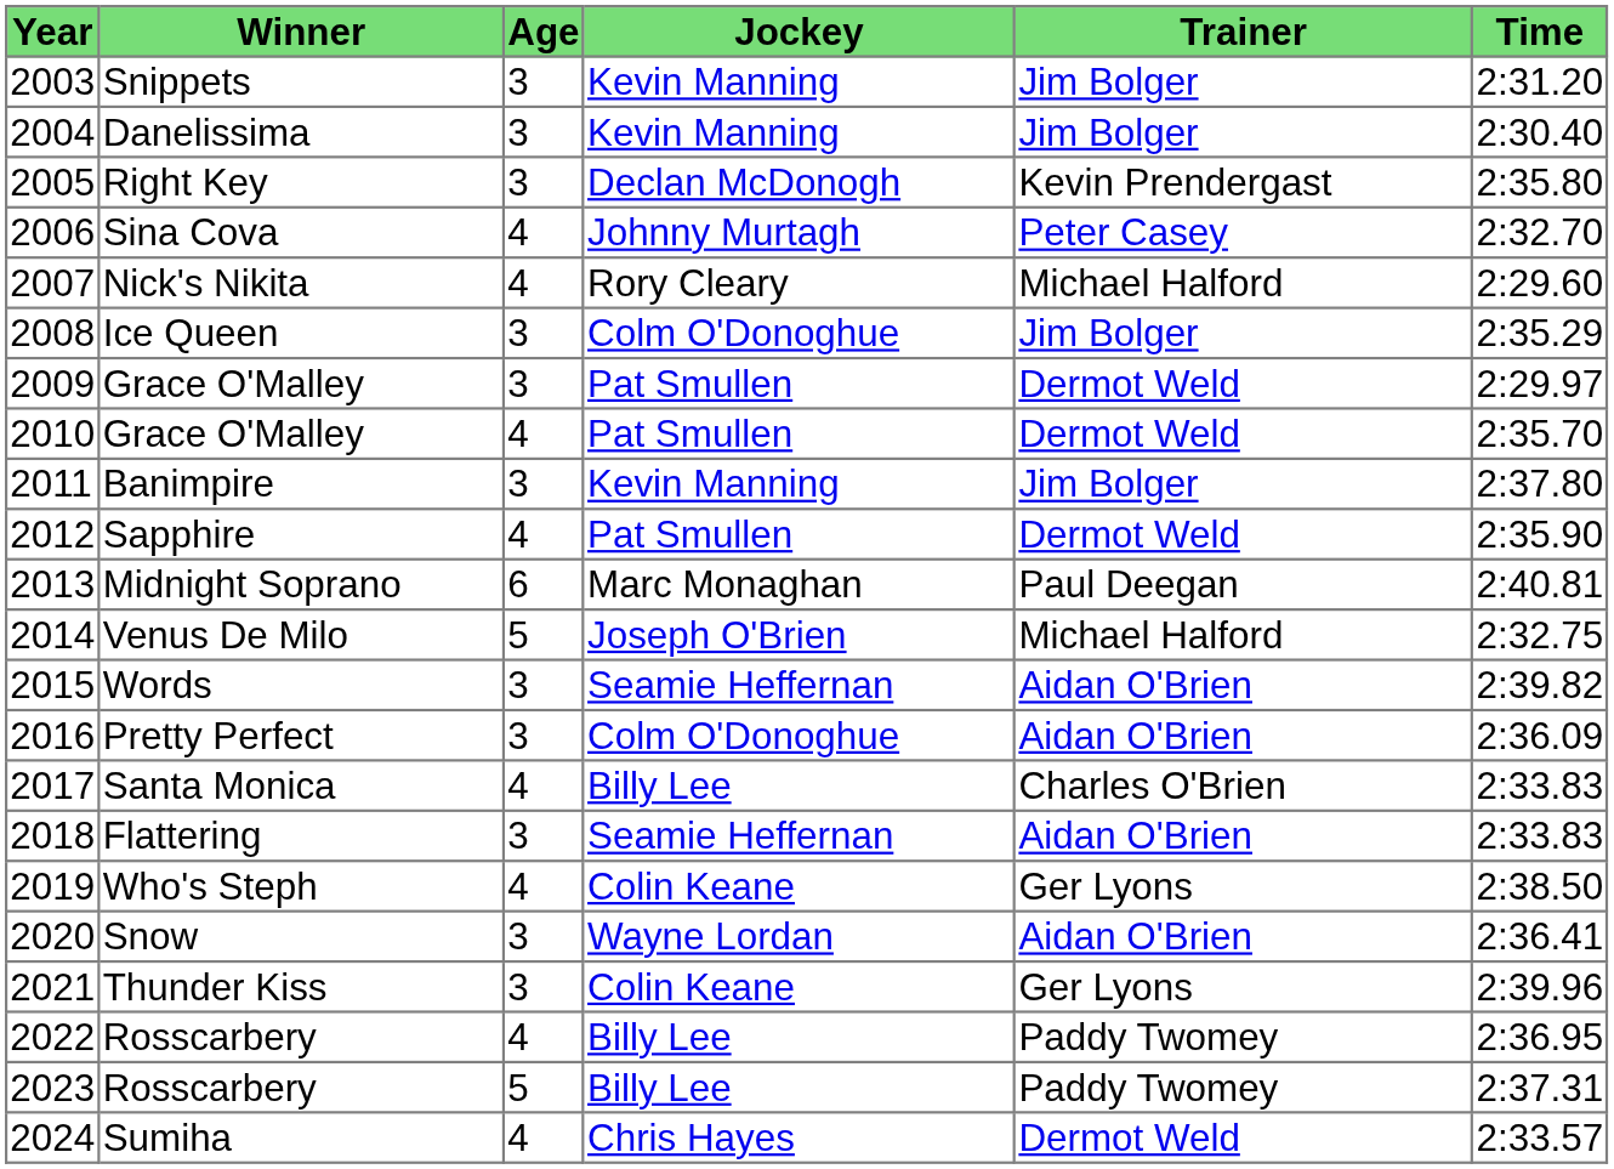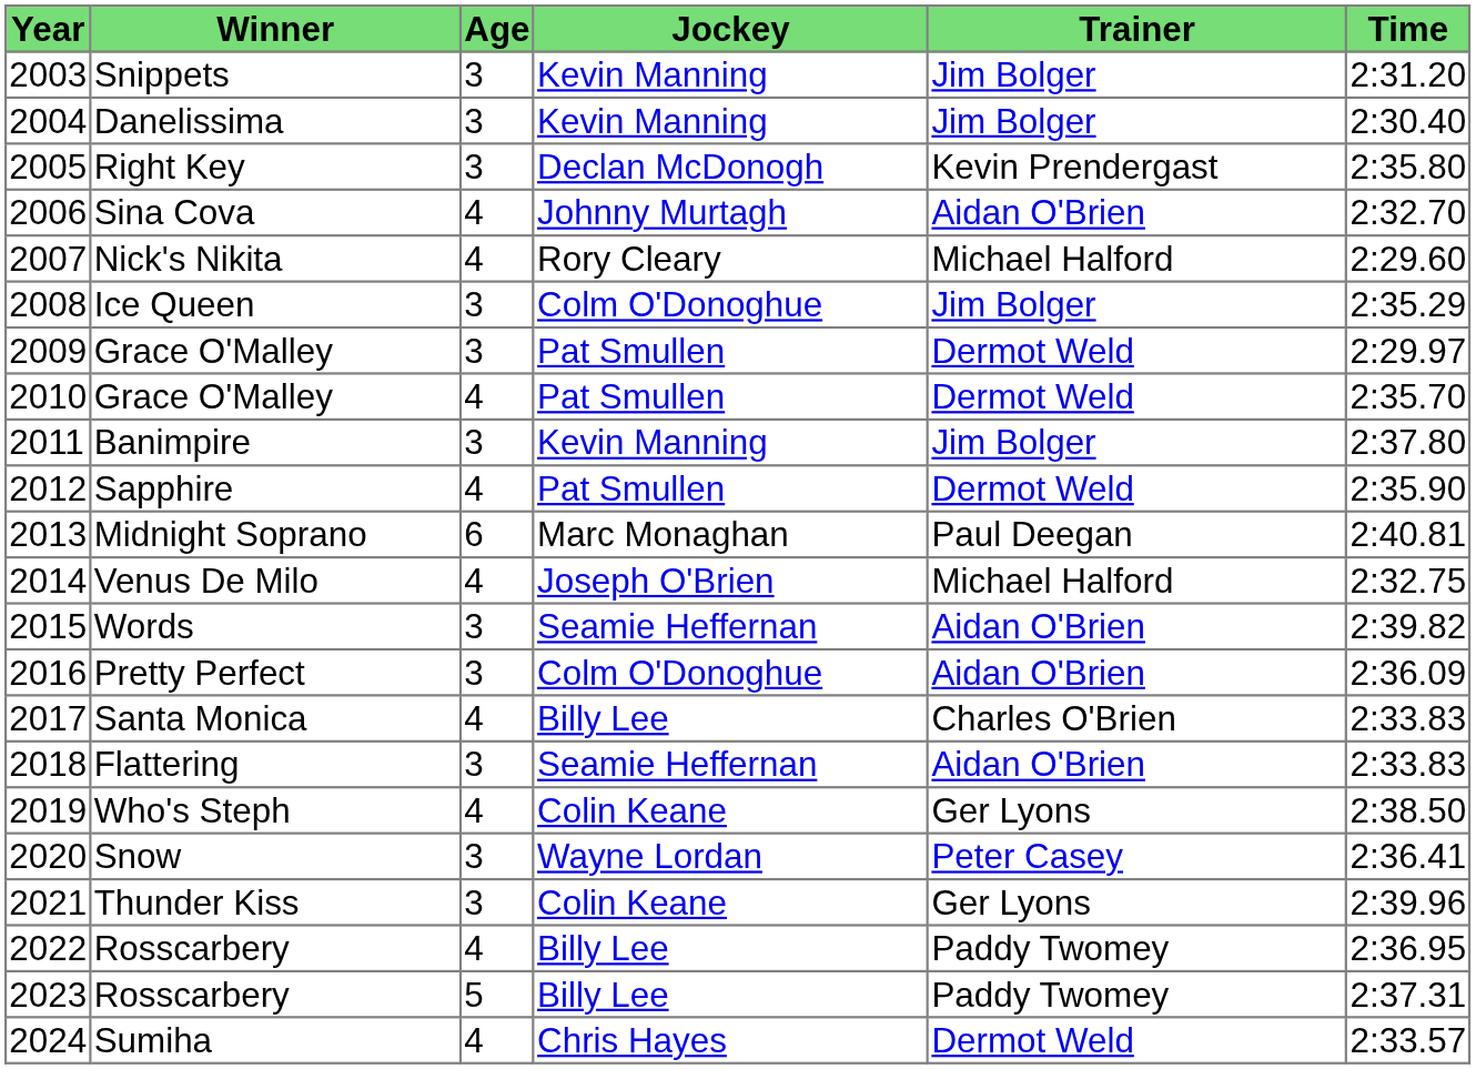Sina Cova | Trainer: Peter Casey -> Aidan O'Brien
Venus De Milo | Age: 5 -> 4
Snow | Trainer: Aidan O'Brien -> Peter Casey
